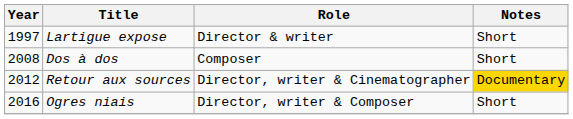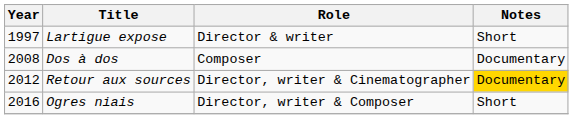Dos à dos | Notes: Short -> Documentary
